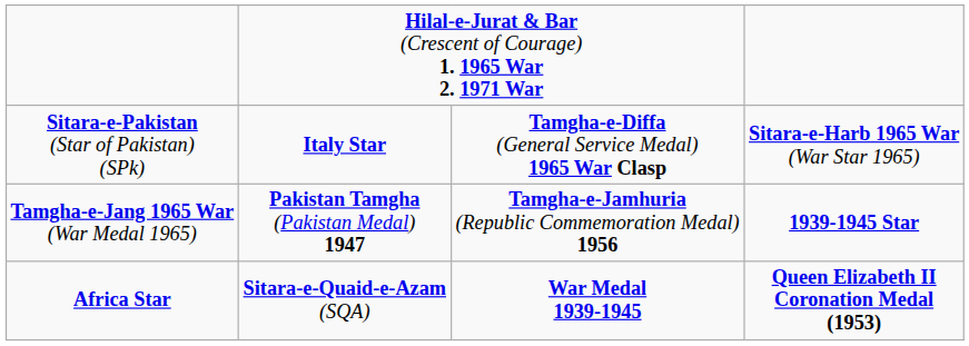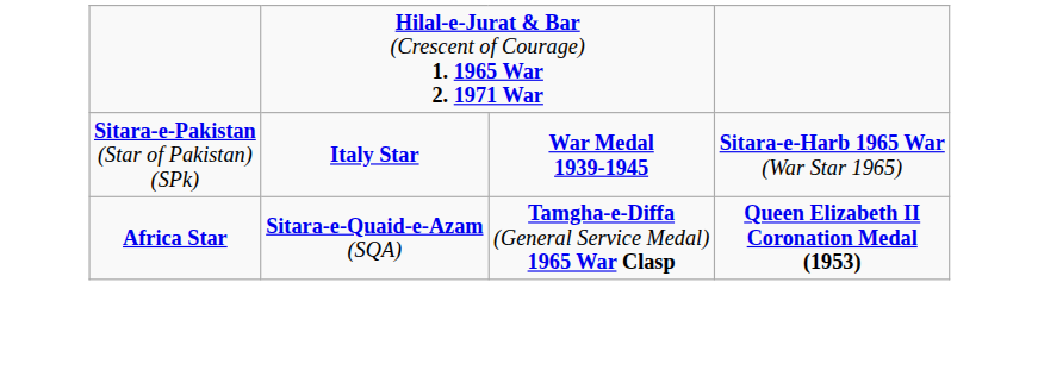Sitara-e-Pakistan (Star of Pakistan) (SPk) | column 3: Tamgha-e-Diffa (General Service Medal) 1965 War Clasp -> War Medal 1939-1945
- row: Tamgha-e-Jang 1965 War (War Medal 1965) | Pakistan Tamgha (Pakistan Medal) 1947 | Tamgha-e-Jamhuria (Republic Commemoration Medal) 1956 | 1939-1945 Star
Africa Star | column 3: War Medal 1939-1945 -> Tamgha-e-Diffa (General Service Medal) 1965 War Clasp
